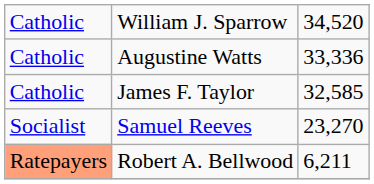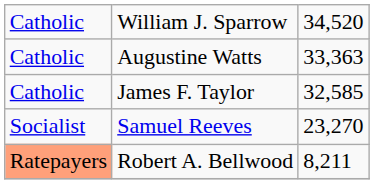Augustine Watts | column 3: 33,336 -> 33,363
Robert A. Bellwood | column 3: 6,211 -> 8,211
